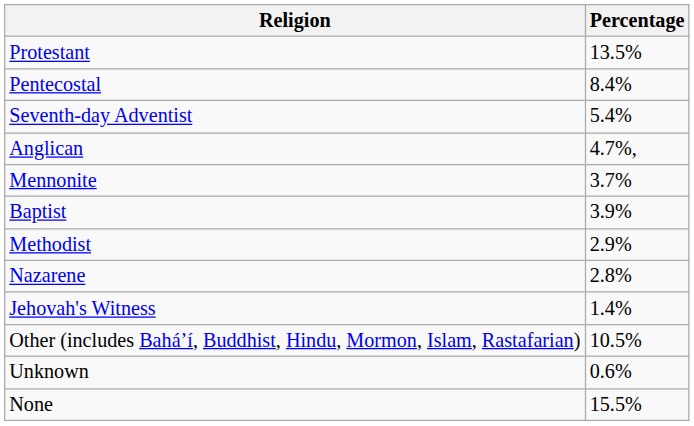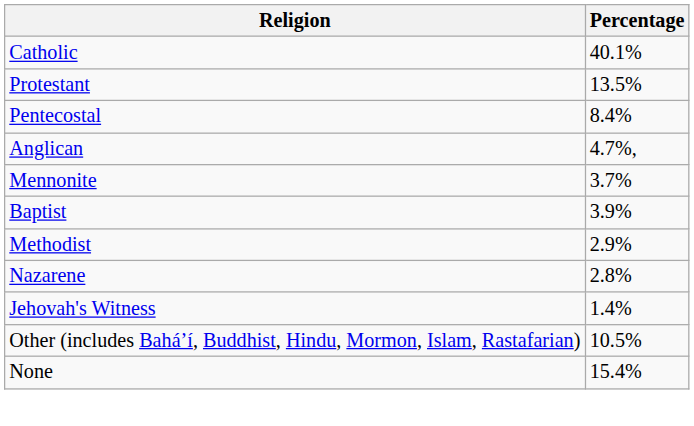+ row: Catholic | 40.1%
- row: Seventh-day Adventist | 5.4%
- row: Unknown | 0.6%
None | Percentage: 15.5% -> 15.4%
